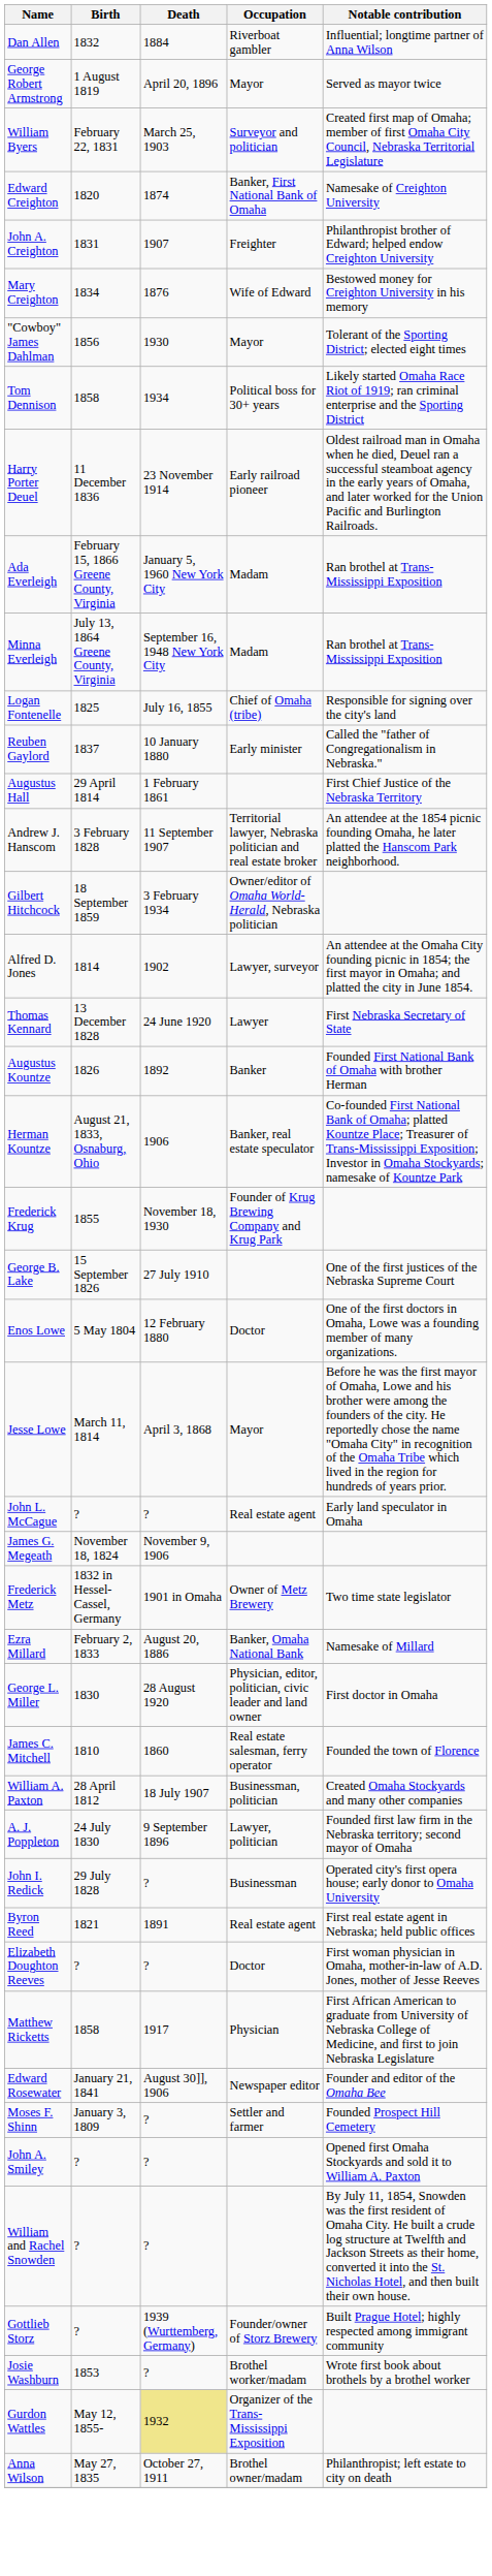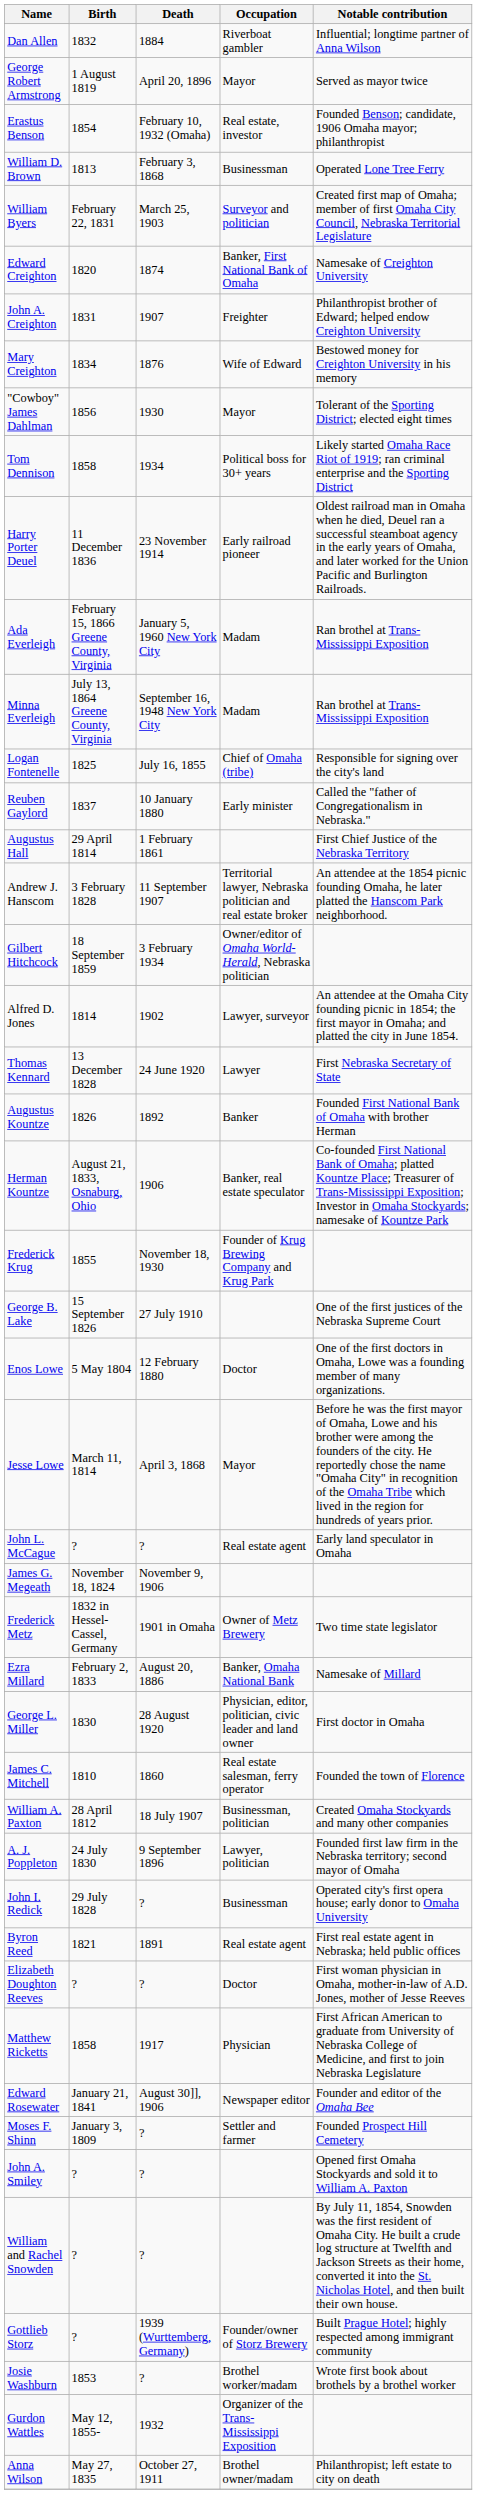+ row: Erastus Benson | 1854 | February 10, 1932 (Omaha) | Real estate, investor | Founded Benson; candidate, 1906 Omaha mayor; philanthropist
+ row: William D. Brown | 1813 | February 3, 1868 | Businessman | Operated Lone Tree Ferry
Gurdon Wattles | Death: khaki background -> no background
